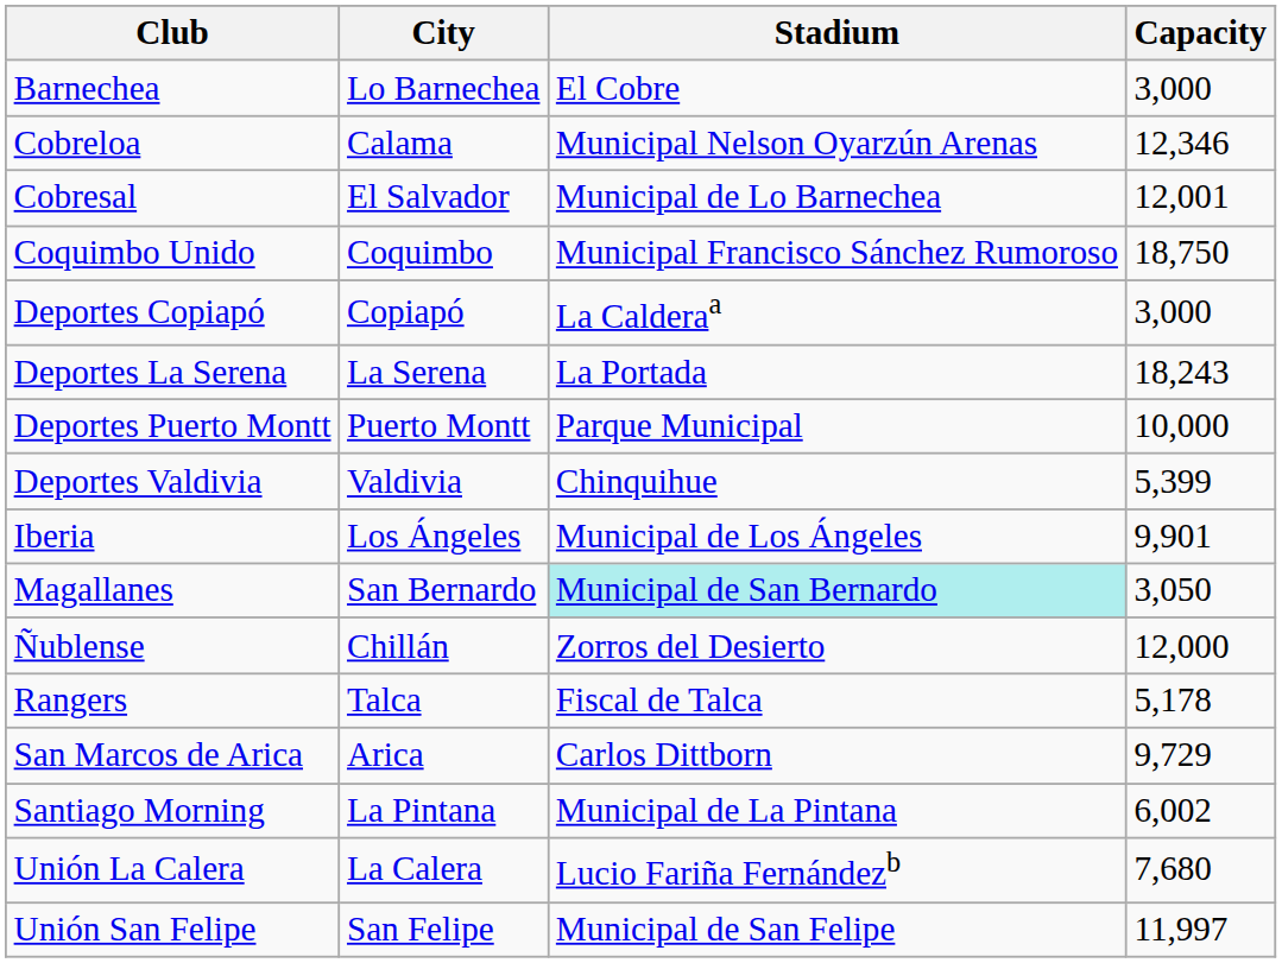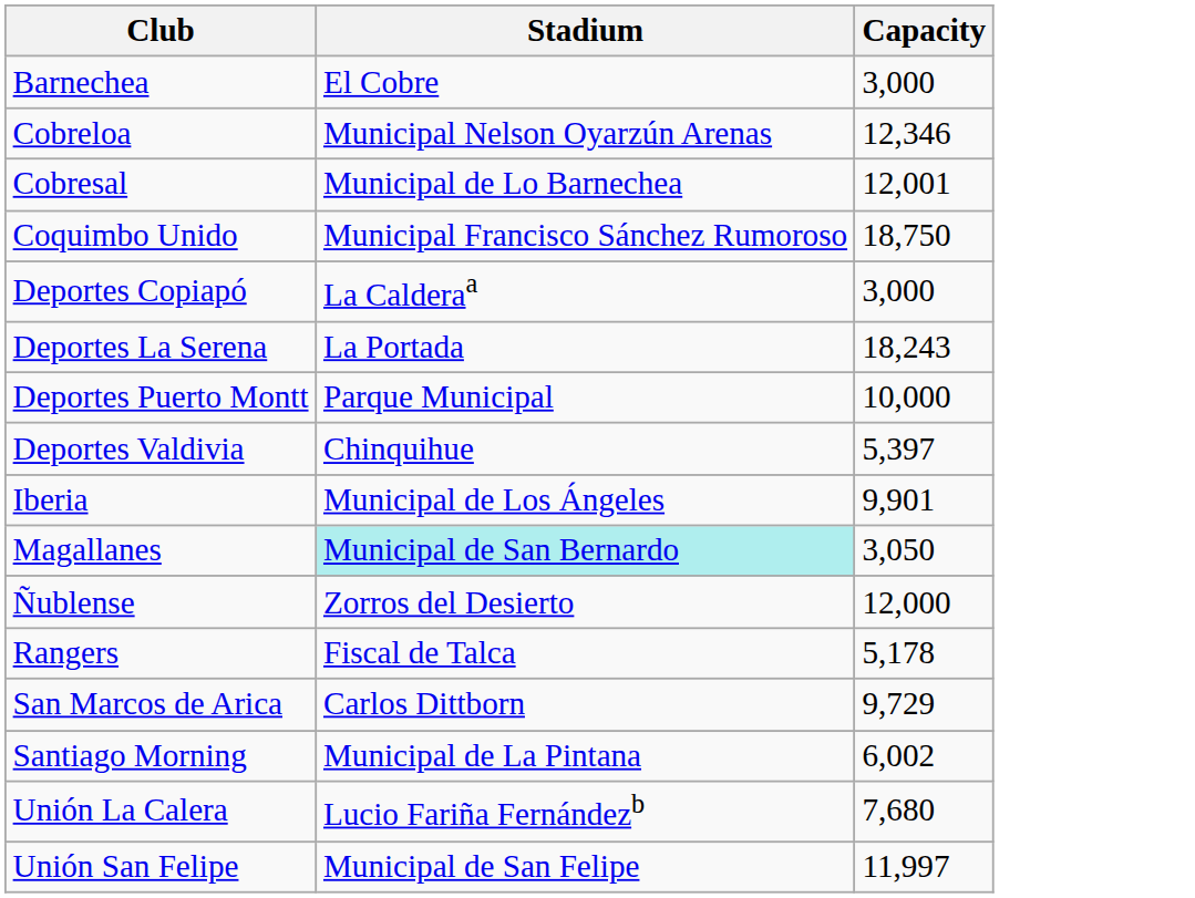- column: City | Lo Barnechea | Calama | El Salvador | Coquimbo | Copiapó | La Serena | Puerto Montt | Valdivia | Los Ángeles | San Bernardo | Chillán | Talca | Arica | La Pintana | La Calera | San Felipe
Deportes Valdivia | Capacity: 5,399 -> 5,397
